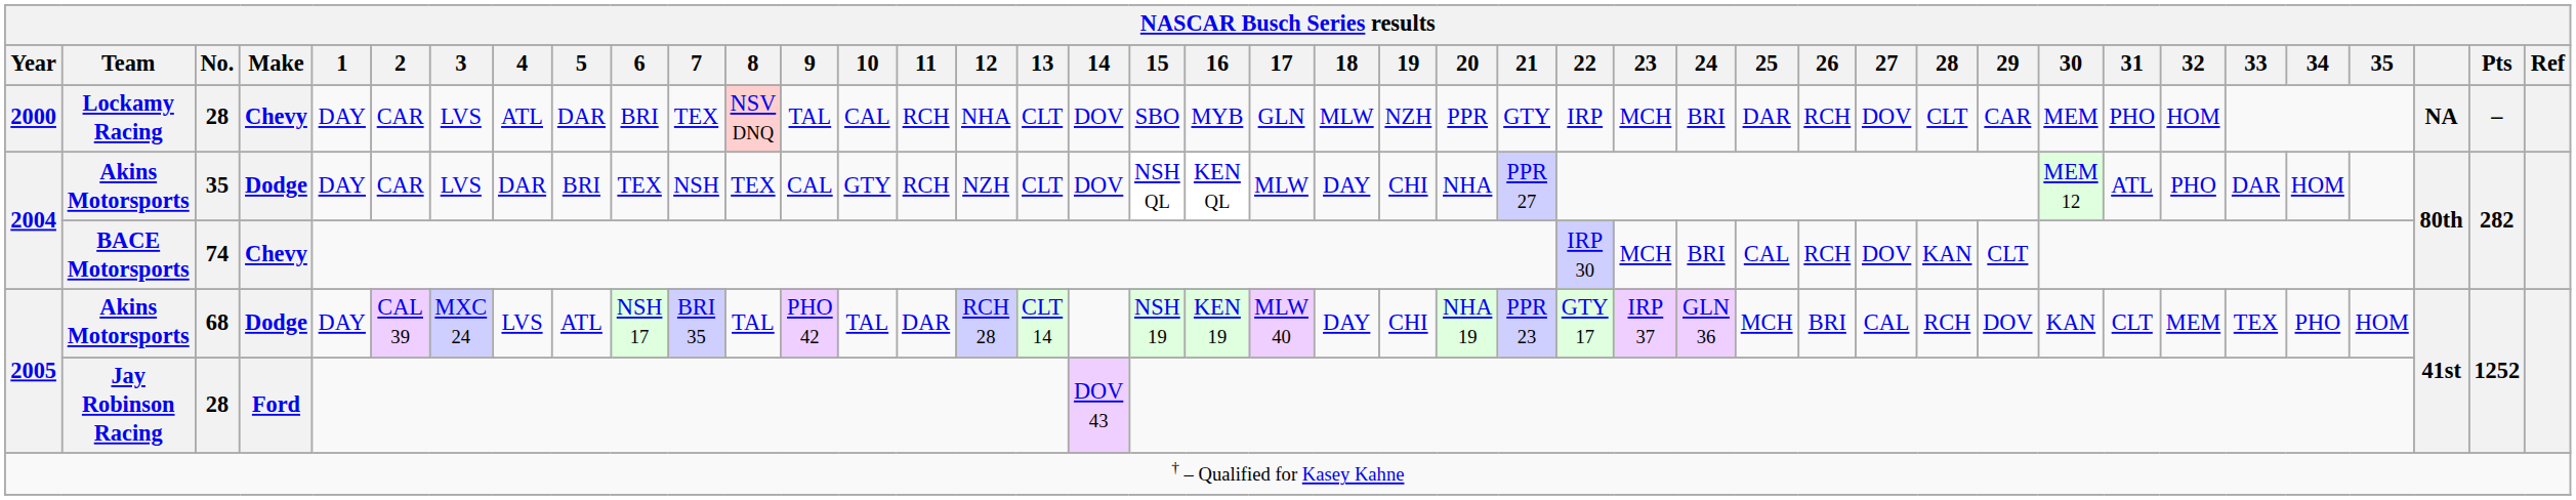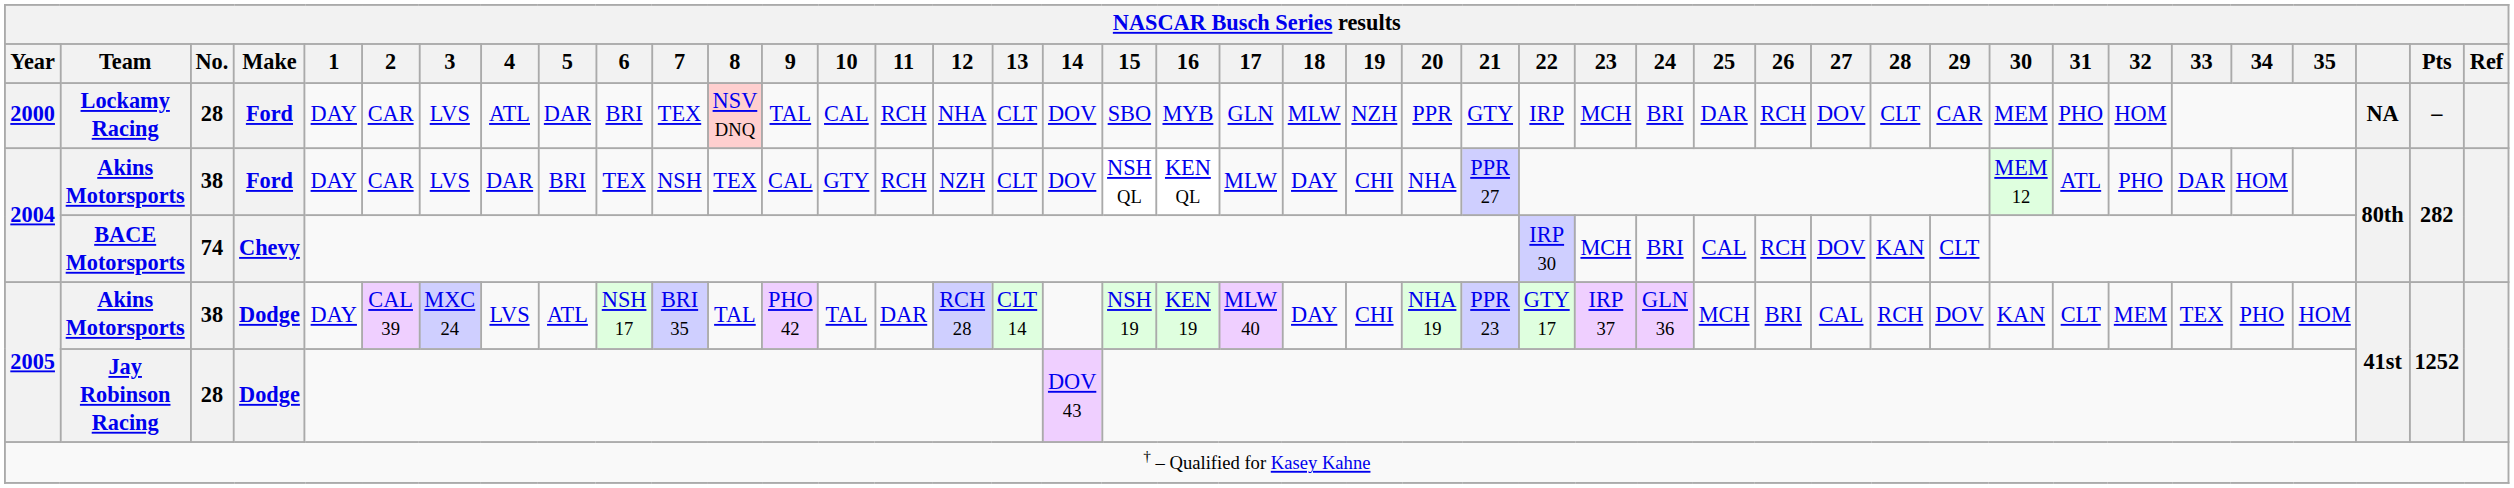Lockamy Racing | Make: Chevy -> Ford
2004 / Akins Motorsports | No.: 35 -> 38
2004 / Akins Motorsports | Make: Dodge -> Ford
2005 / Akins Motorsports | No.: 68 -> 38
Jay Robinson Racing | Make: Ford -> Dodge
